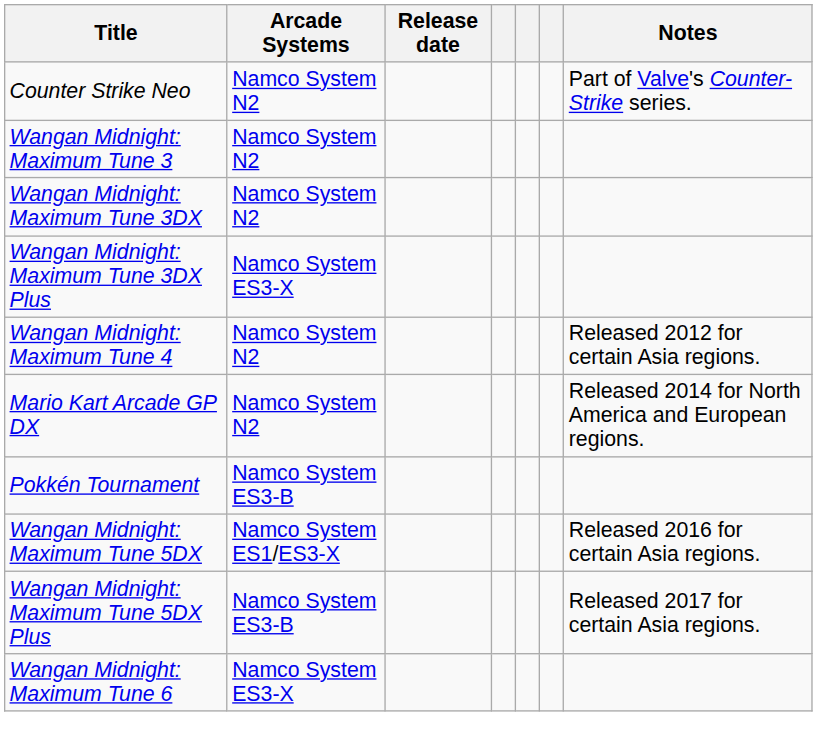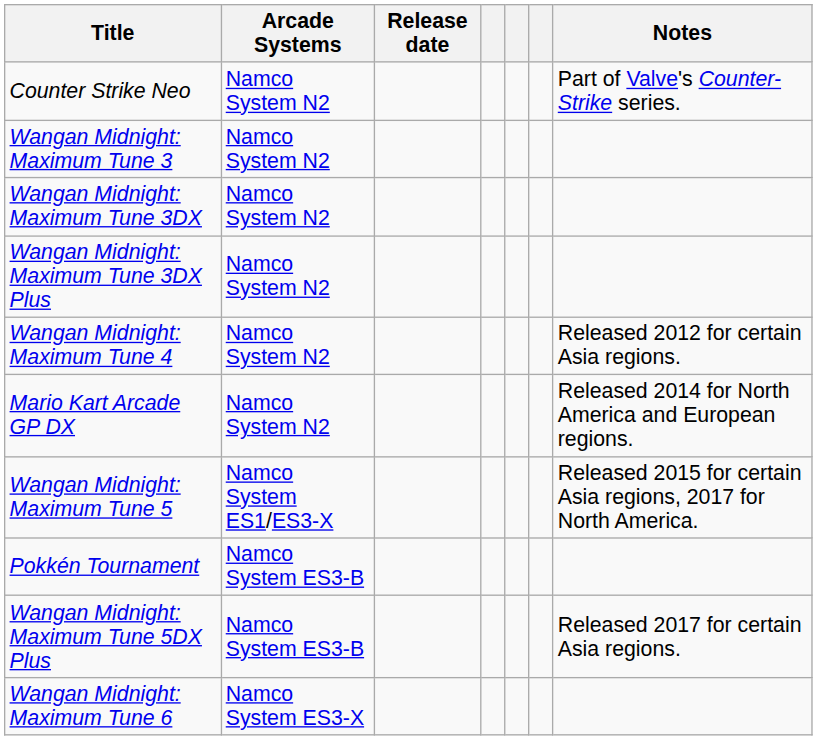Wangan Midnight: Maximum Tune 3DX Plus | Arcade Systems: Namco System ES3-X -> Namco System N2
+ row: Wangan Midnight: Maximum Tune 5 | Namco System ES1/ES3-X | Released 2015 for certain Asia regions, 2017 for North America.
- row: Wangan Midnight: Maximum Tune 5DX | Namco System ES1/ES3-X | Released 2016 for certain Asia regions.
